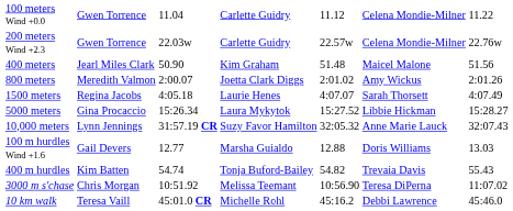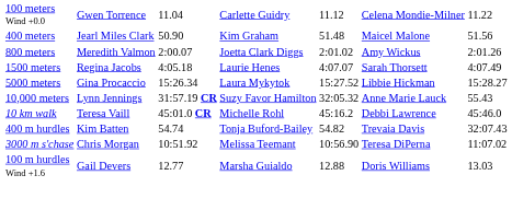- row: 200 meters Wind +2.3 | Gwen Torrence | 22.03w | Carlette Guidry | 22.57w | Celena Mondie-Milner | 22.76w
10,000 meters | column 7: 32:07.43 -> 55.43
rows swapped: 100 m hurdles Wind +1.6 <-> 10 km walk
400 m hurdles | column 7: 55.43 -> 32:07.43
